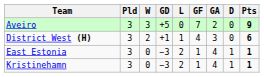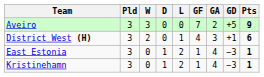columns swapped: D <-> GD
